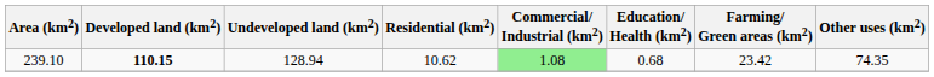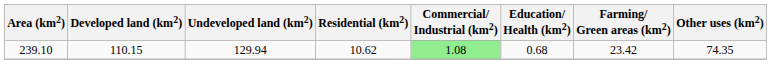239.10 | Developed land (km2): bold -> normal
239.10 | Undeveloped land (km2): 128.94 -> 129.94
